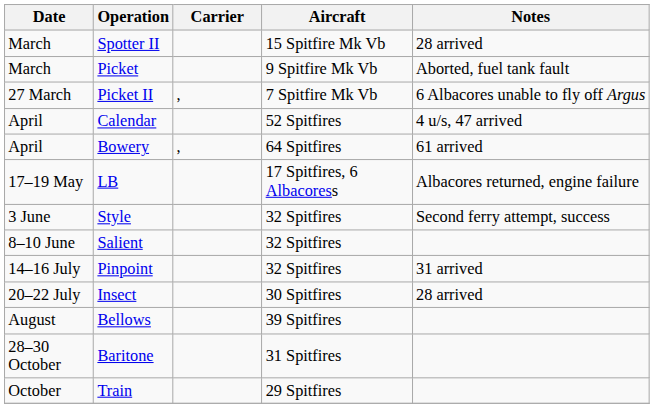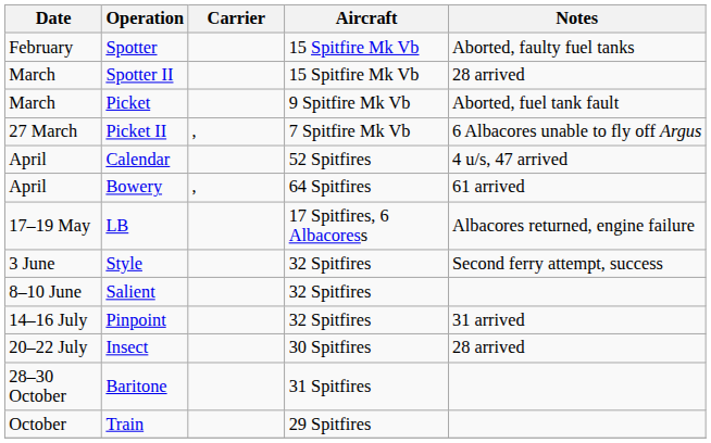+ row: February | Spotter | 15 Spitfire Mk Vb | Aborted, faulty fuel tanks
- row: August | Bellows | 39 Spitfires
